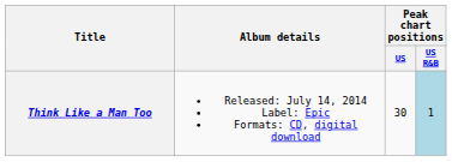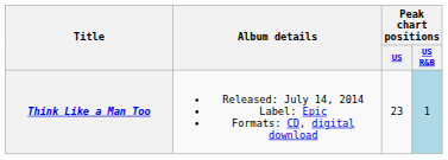Think Like a Man Too | Peak chart positions / US: 30 -> 23
